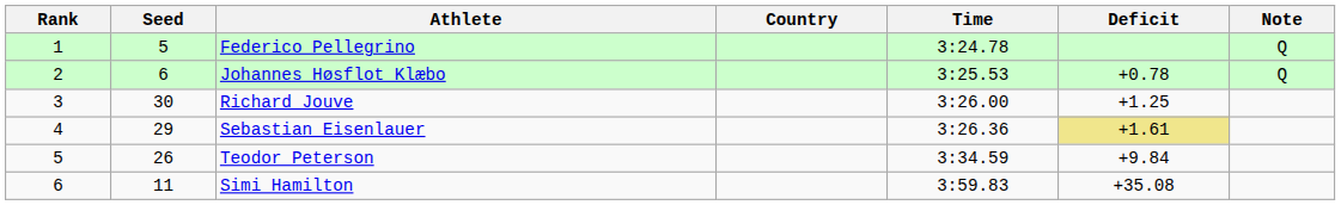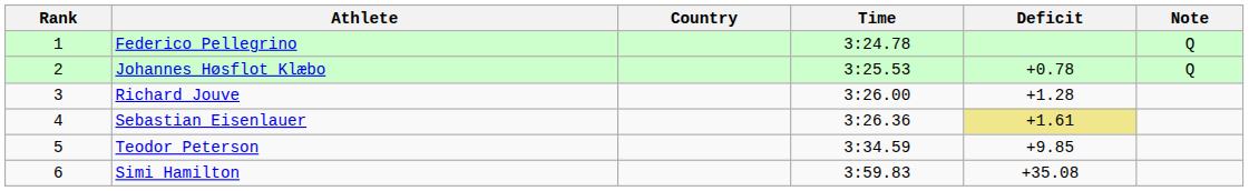- column: Seed | 5 | 6 | 30 | 29 | 26 | 11
Richard Jouve | Deficit: +1.25 -> +1.28
Teodor Peterson | Deficit: +9.84 -> +9.85
